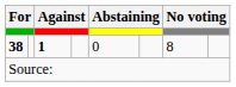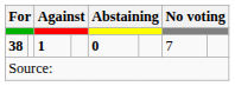38 | column 5: normal -> bold
38 | column 7: 8 -> 7
